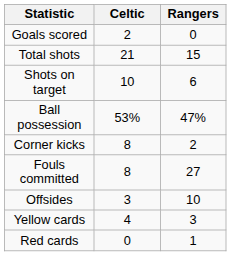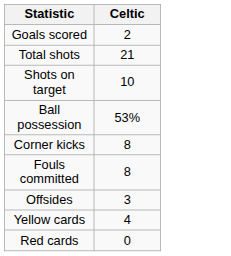- column: Rangers | 0 | 15 | 6 | 47% | 2 | 27 | 10 | 3 | 1
